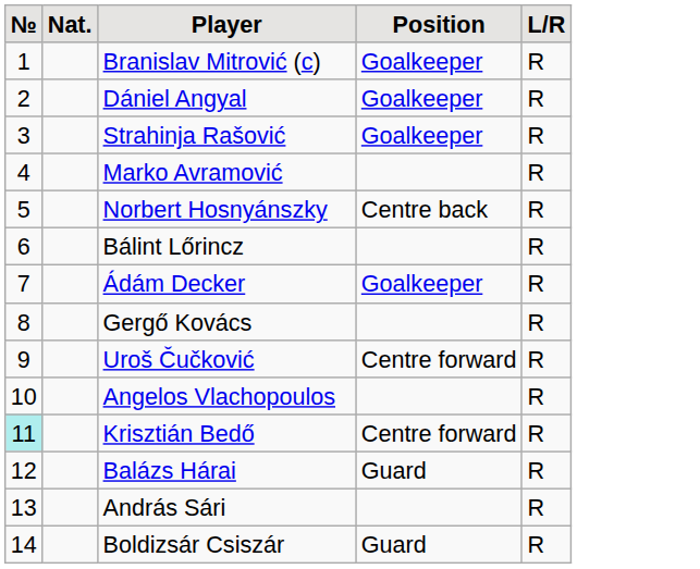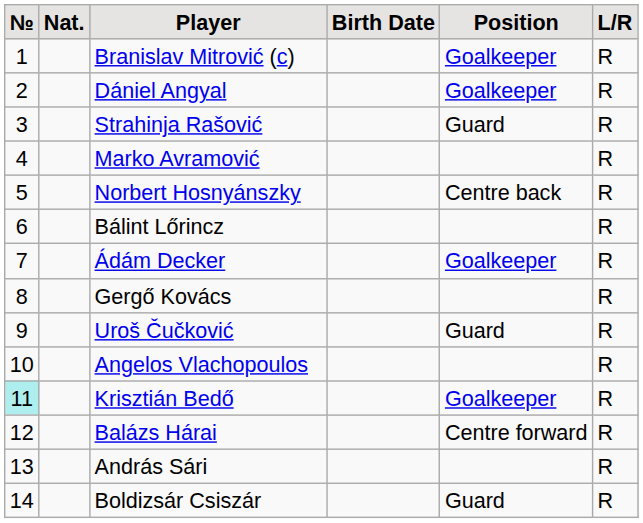+ column: Birth Date
Strahinja Rašović | Position: Goalkeeper -> Guard
Uroš Čučković | Position: Centre forward -> Guard
Krisztián Bedő | Position: Centre forward -> Goalkeeper
Balázs Hárai | Position: Guard -> Centre forward
